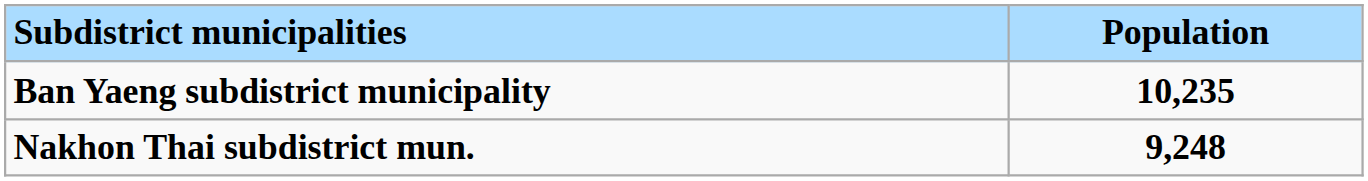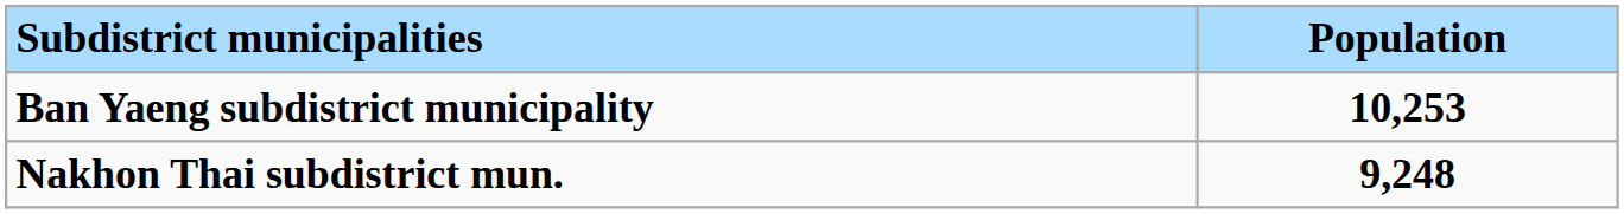Ban Yaeng subdistrict municipality | Population: 10,235 -> 10,253
